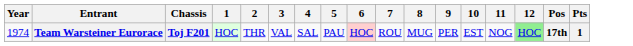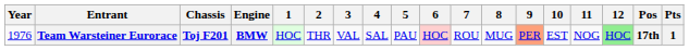+ column: Engine | BMW
Team Warsteiner Eurorace | Year: 1974 -> 1976
Team Warsteiner Eurorace | 9: no background -> lightsalmon background
